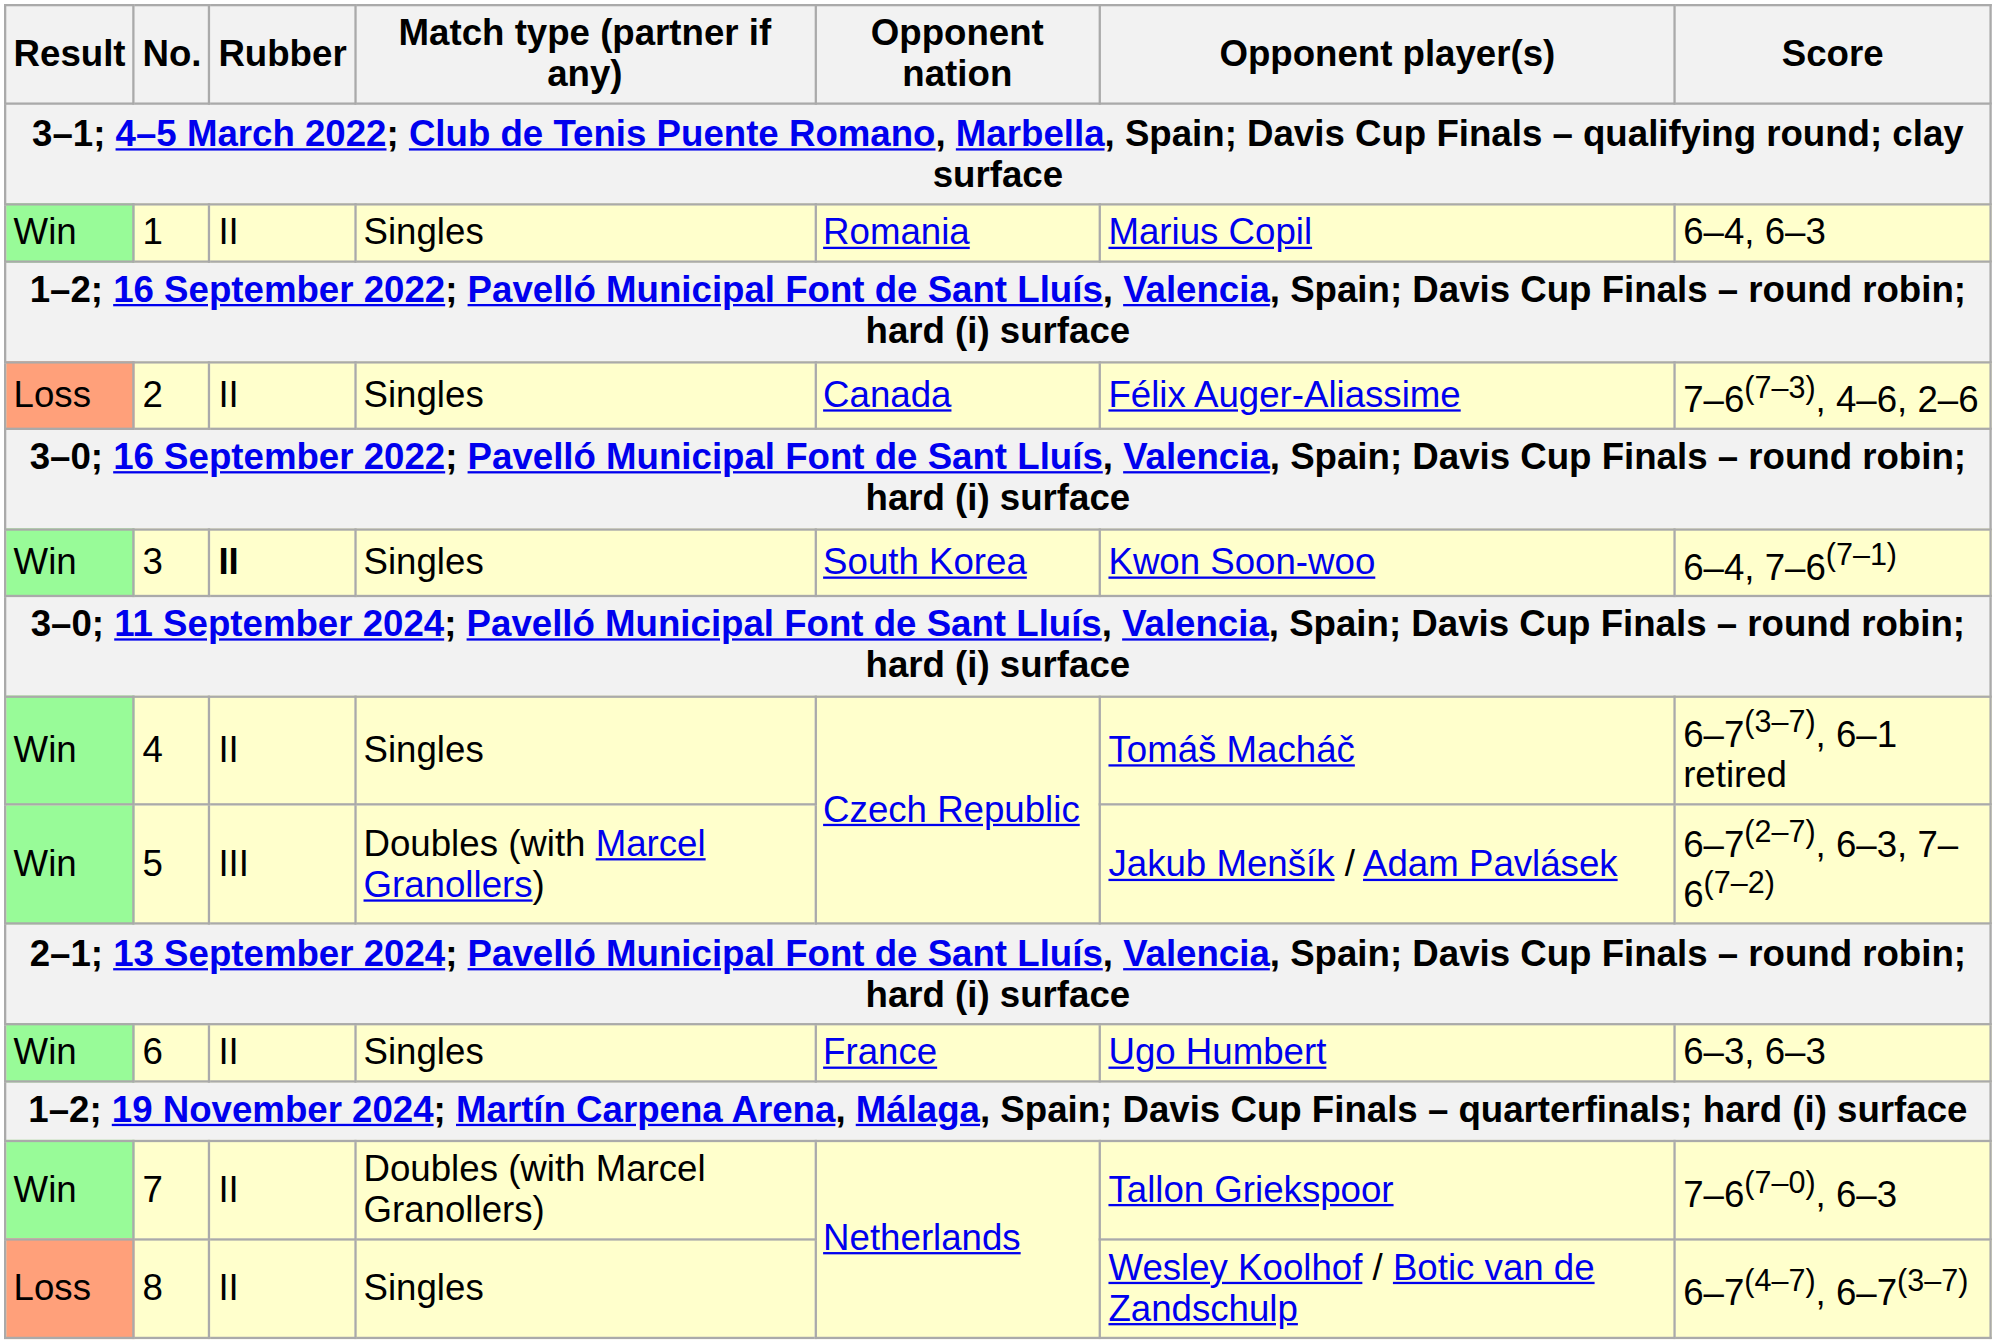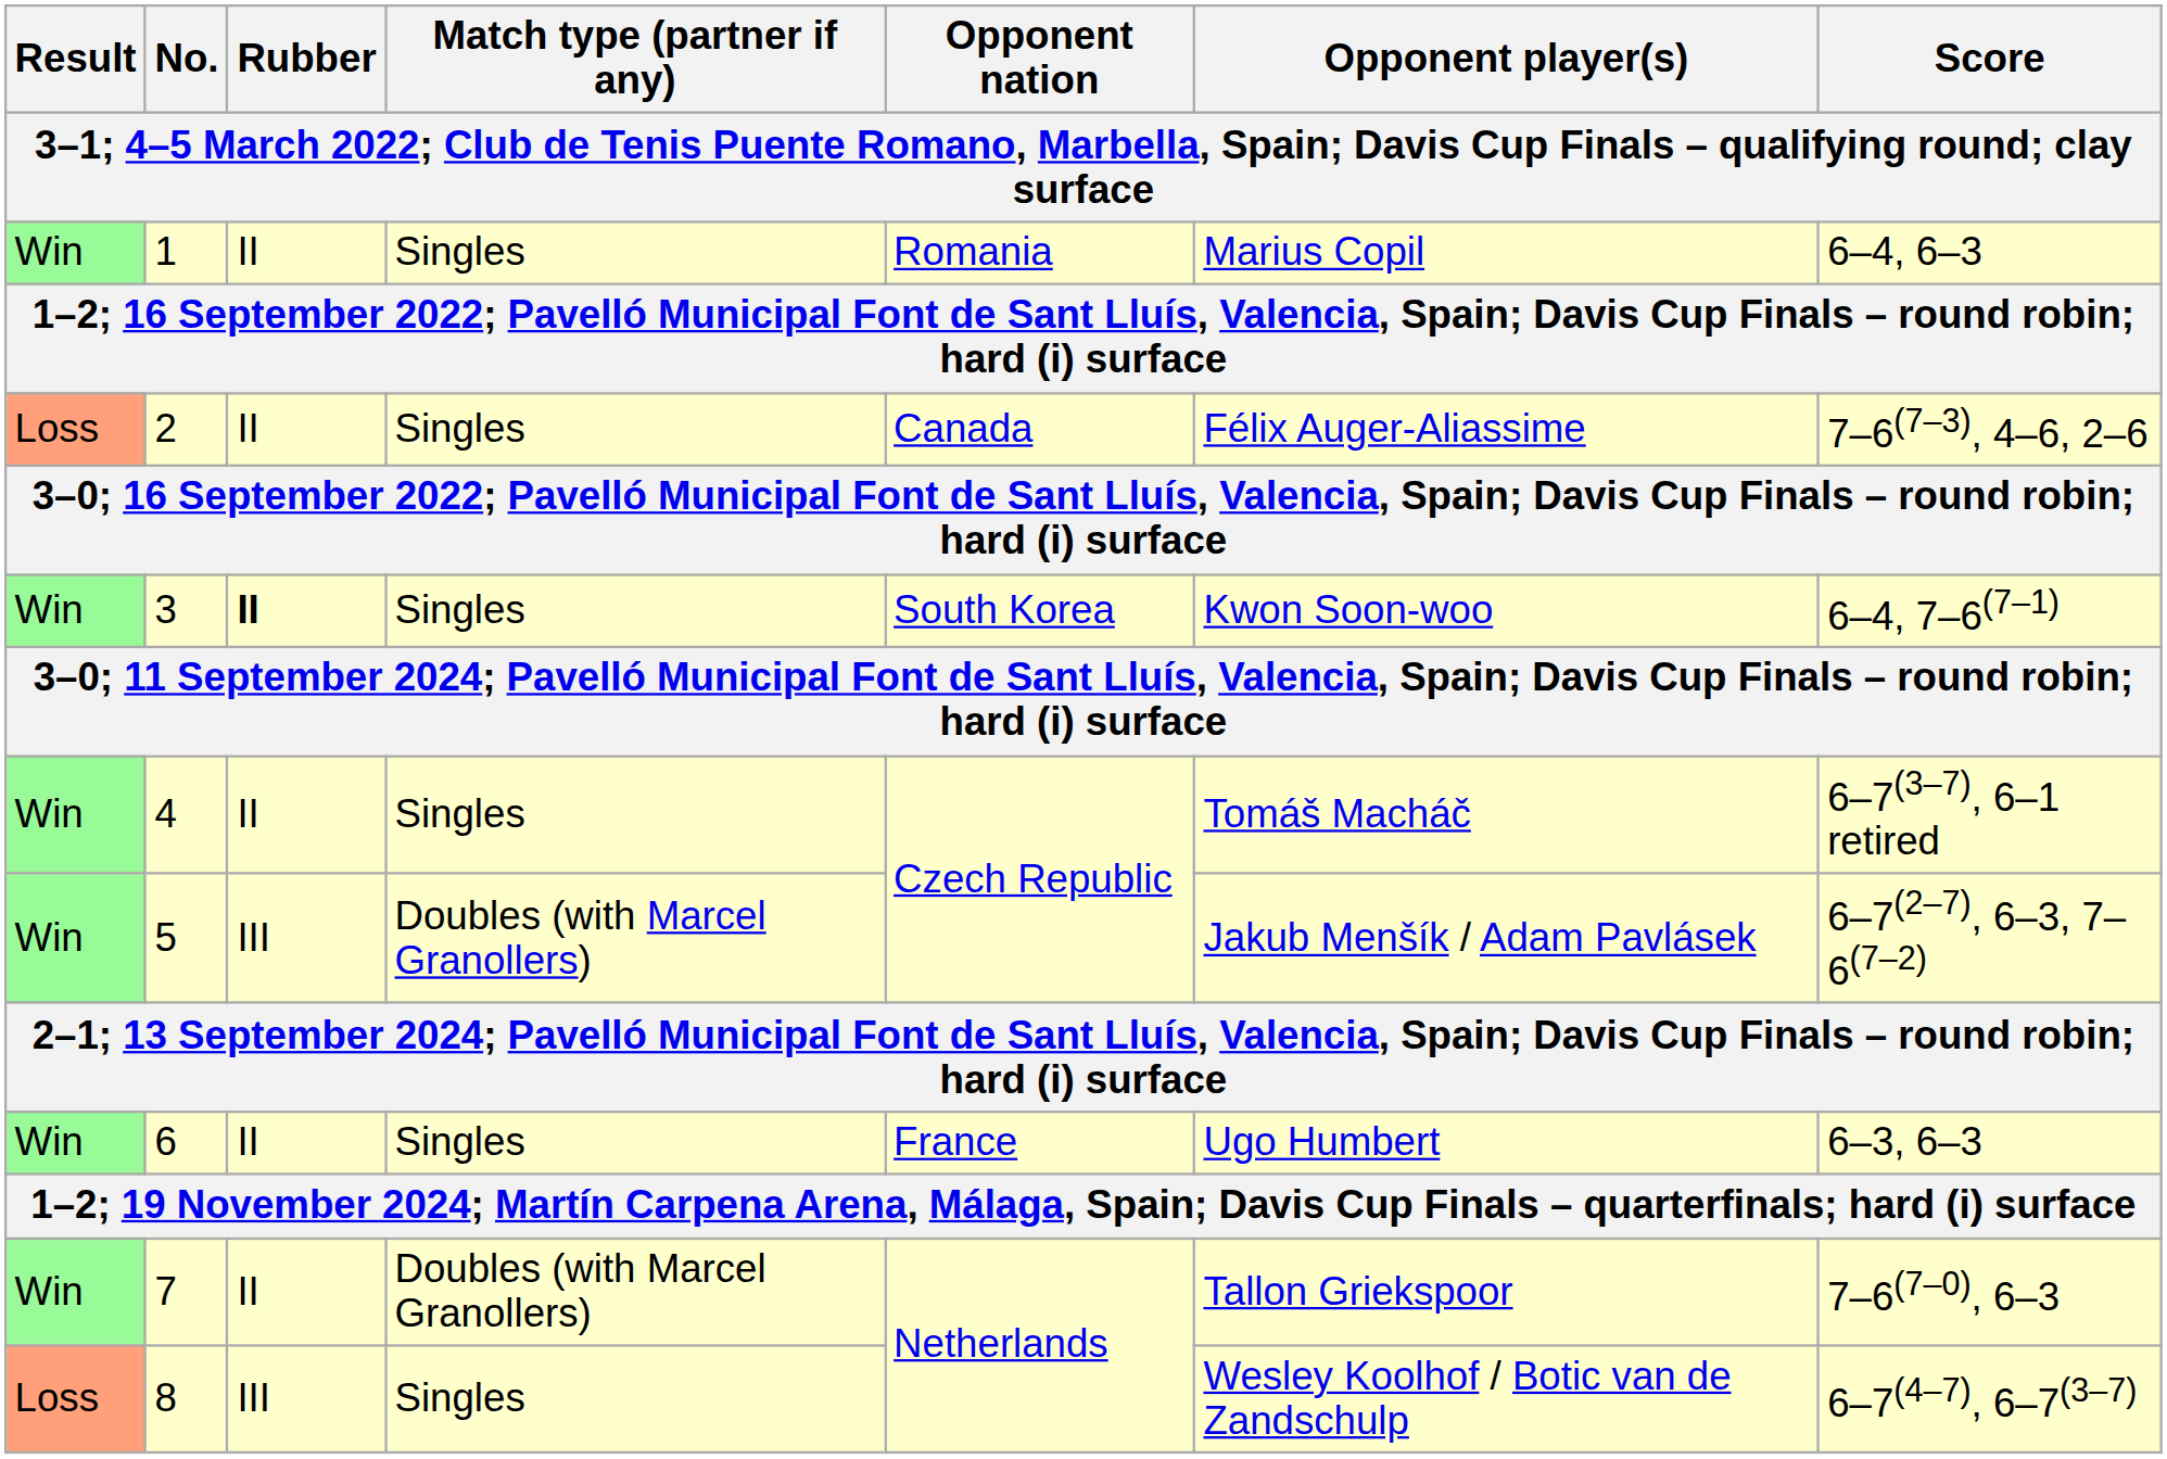8 | Rubber: II -> III
